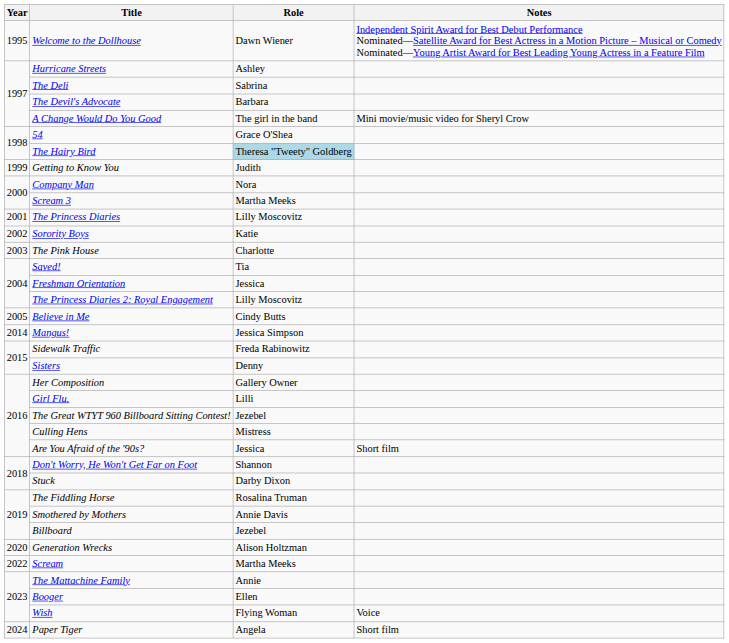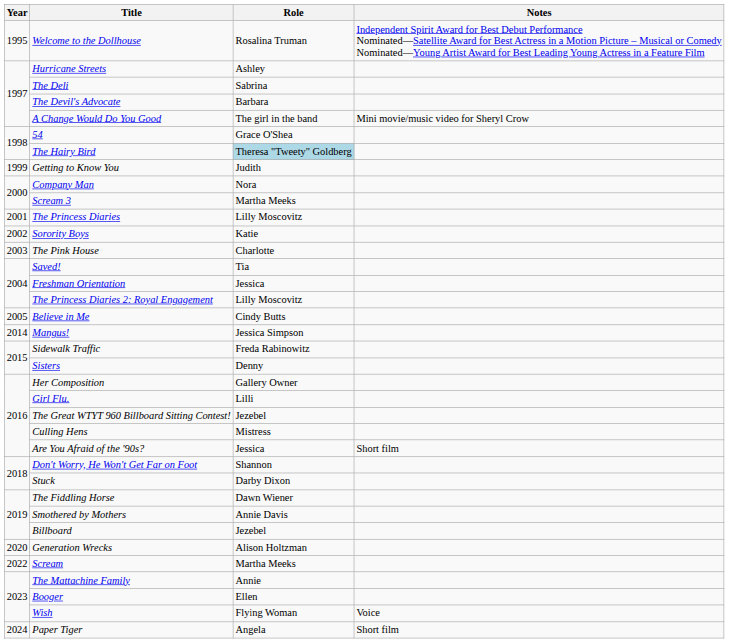Welcome to the Dollhouse | Role: Dawn Wiener -> Rosalina Truman
The Fiddling Horse | Role: Rosalina Truman -> Dawn Wiener
